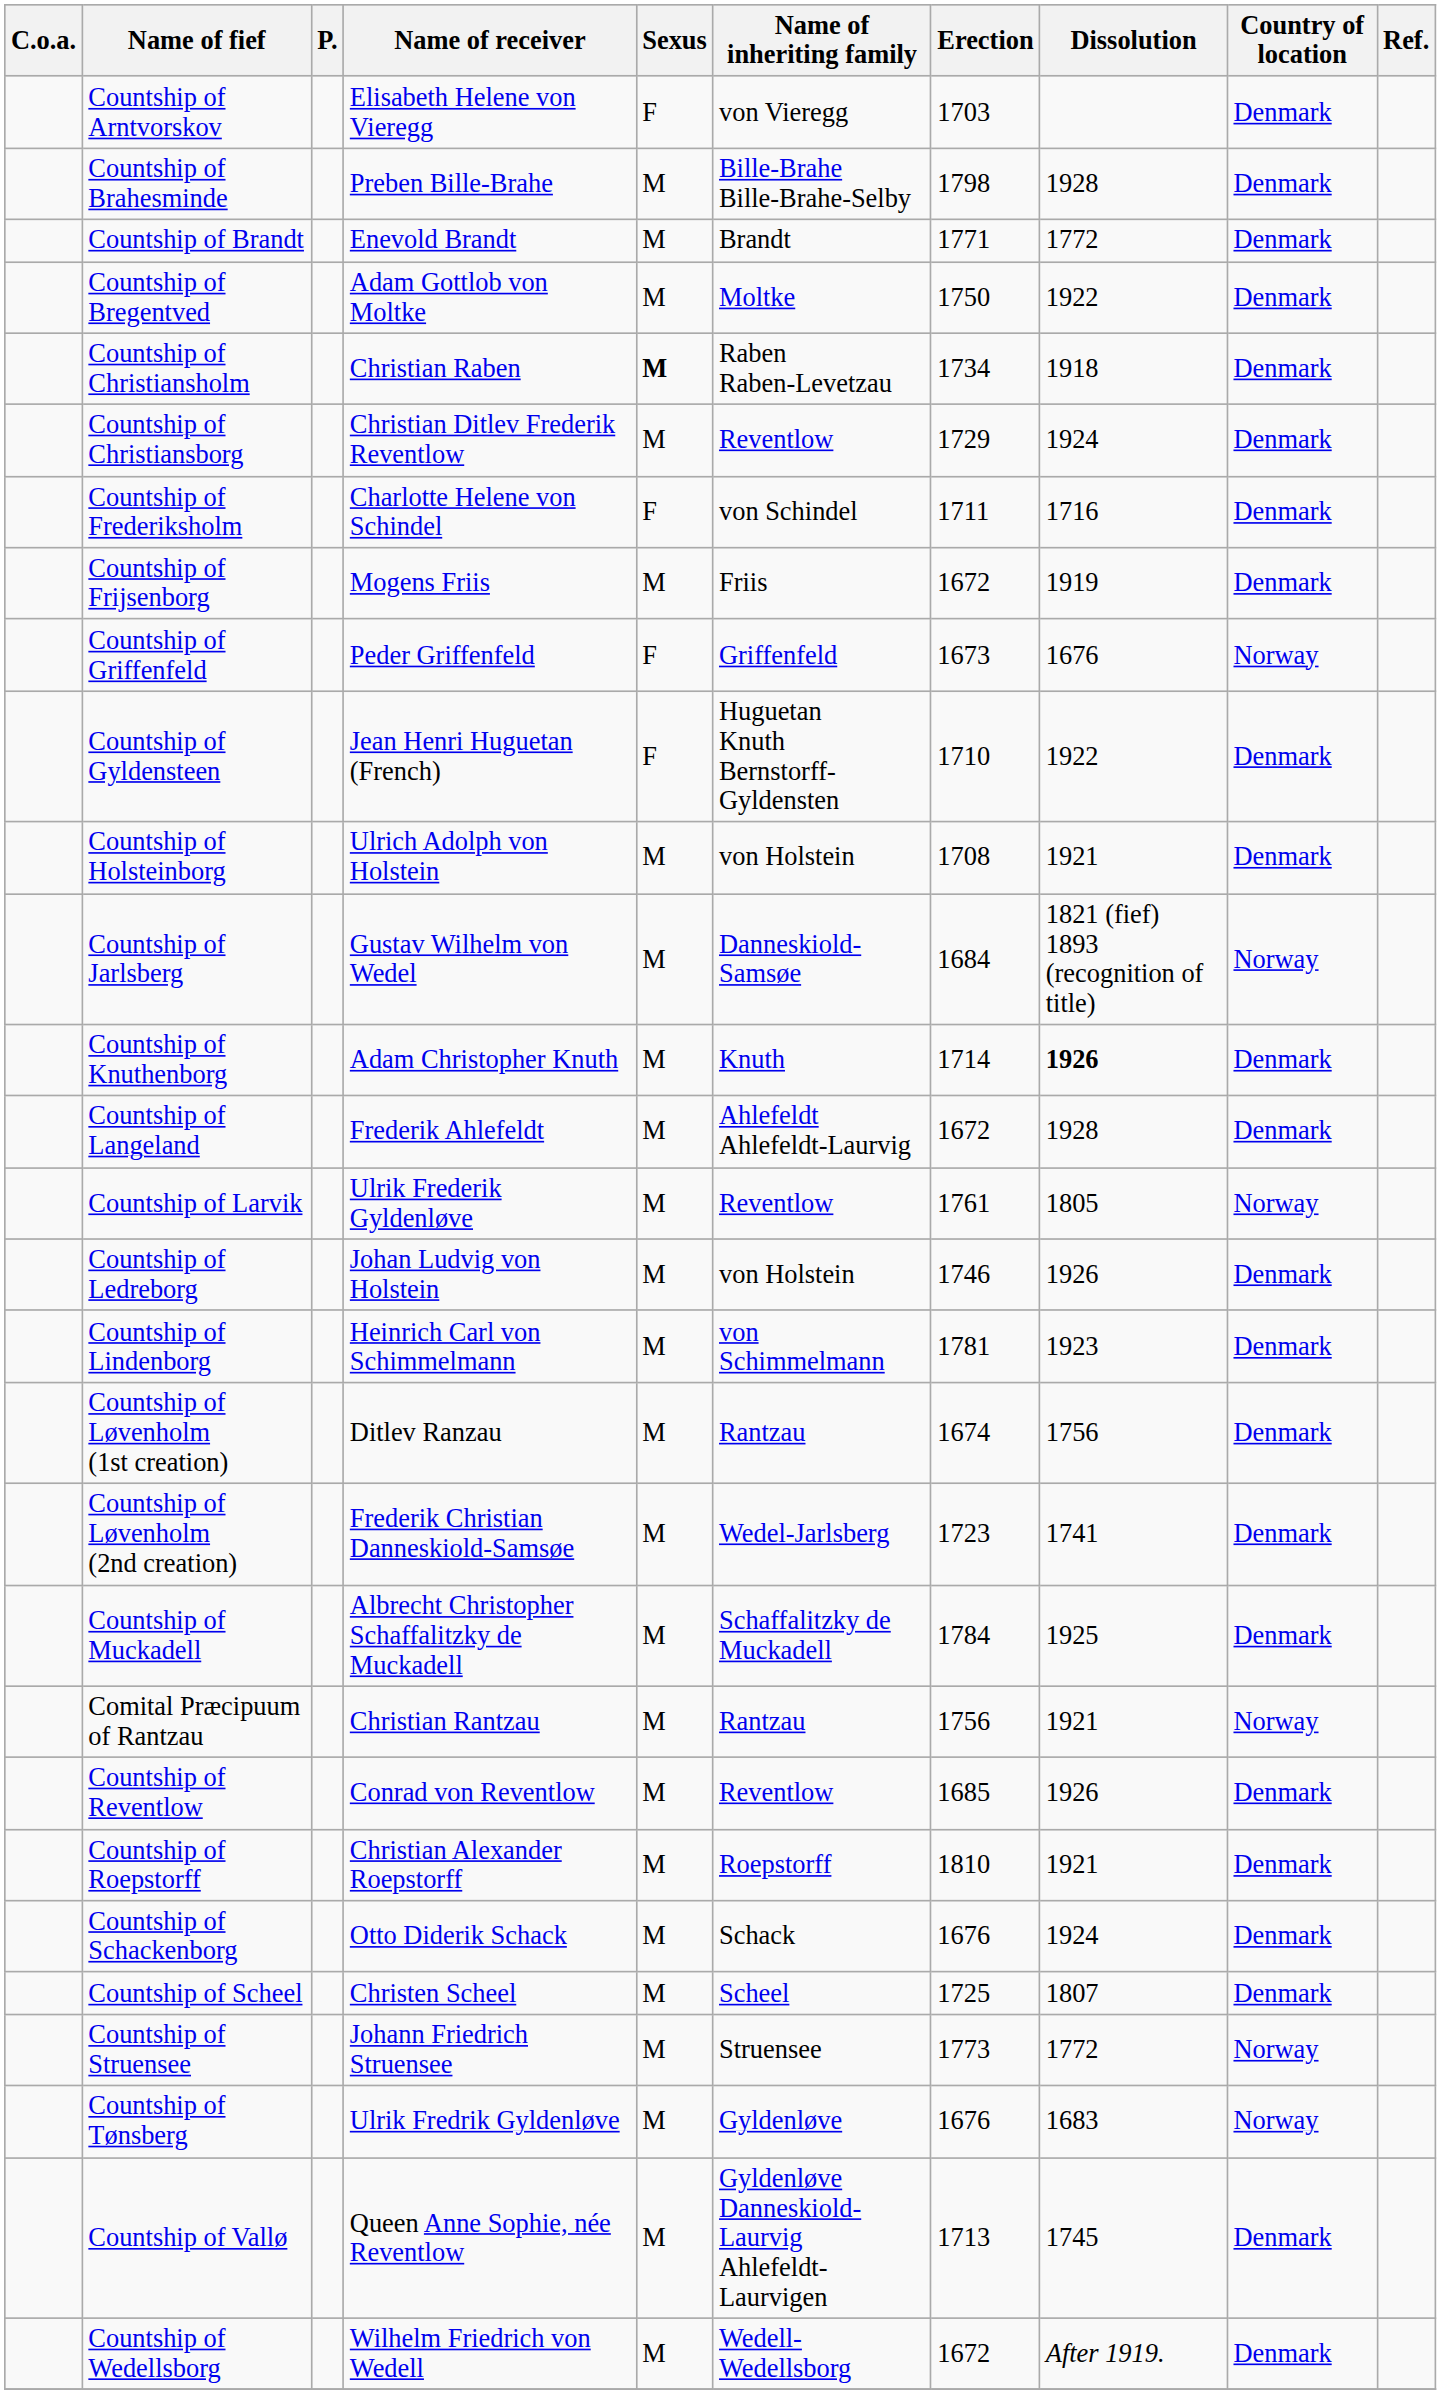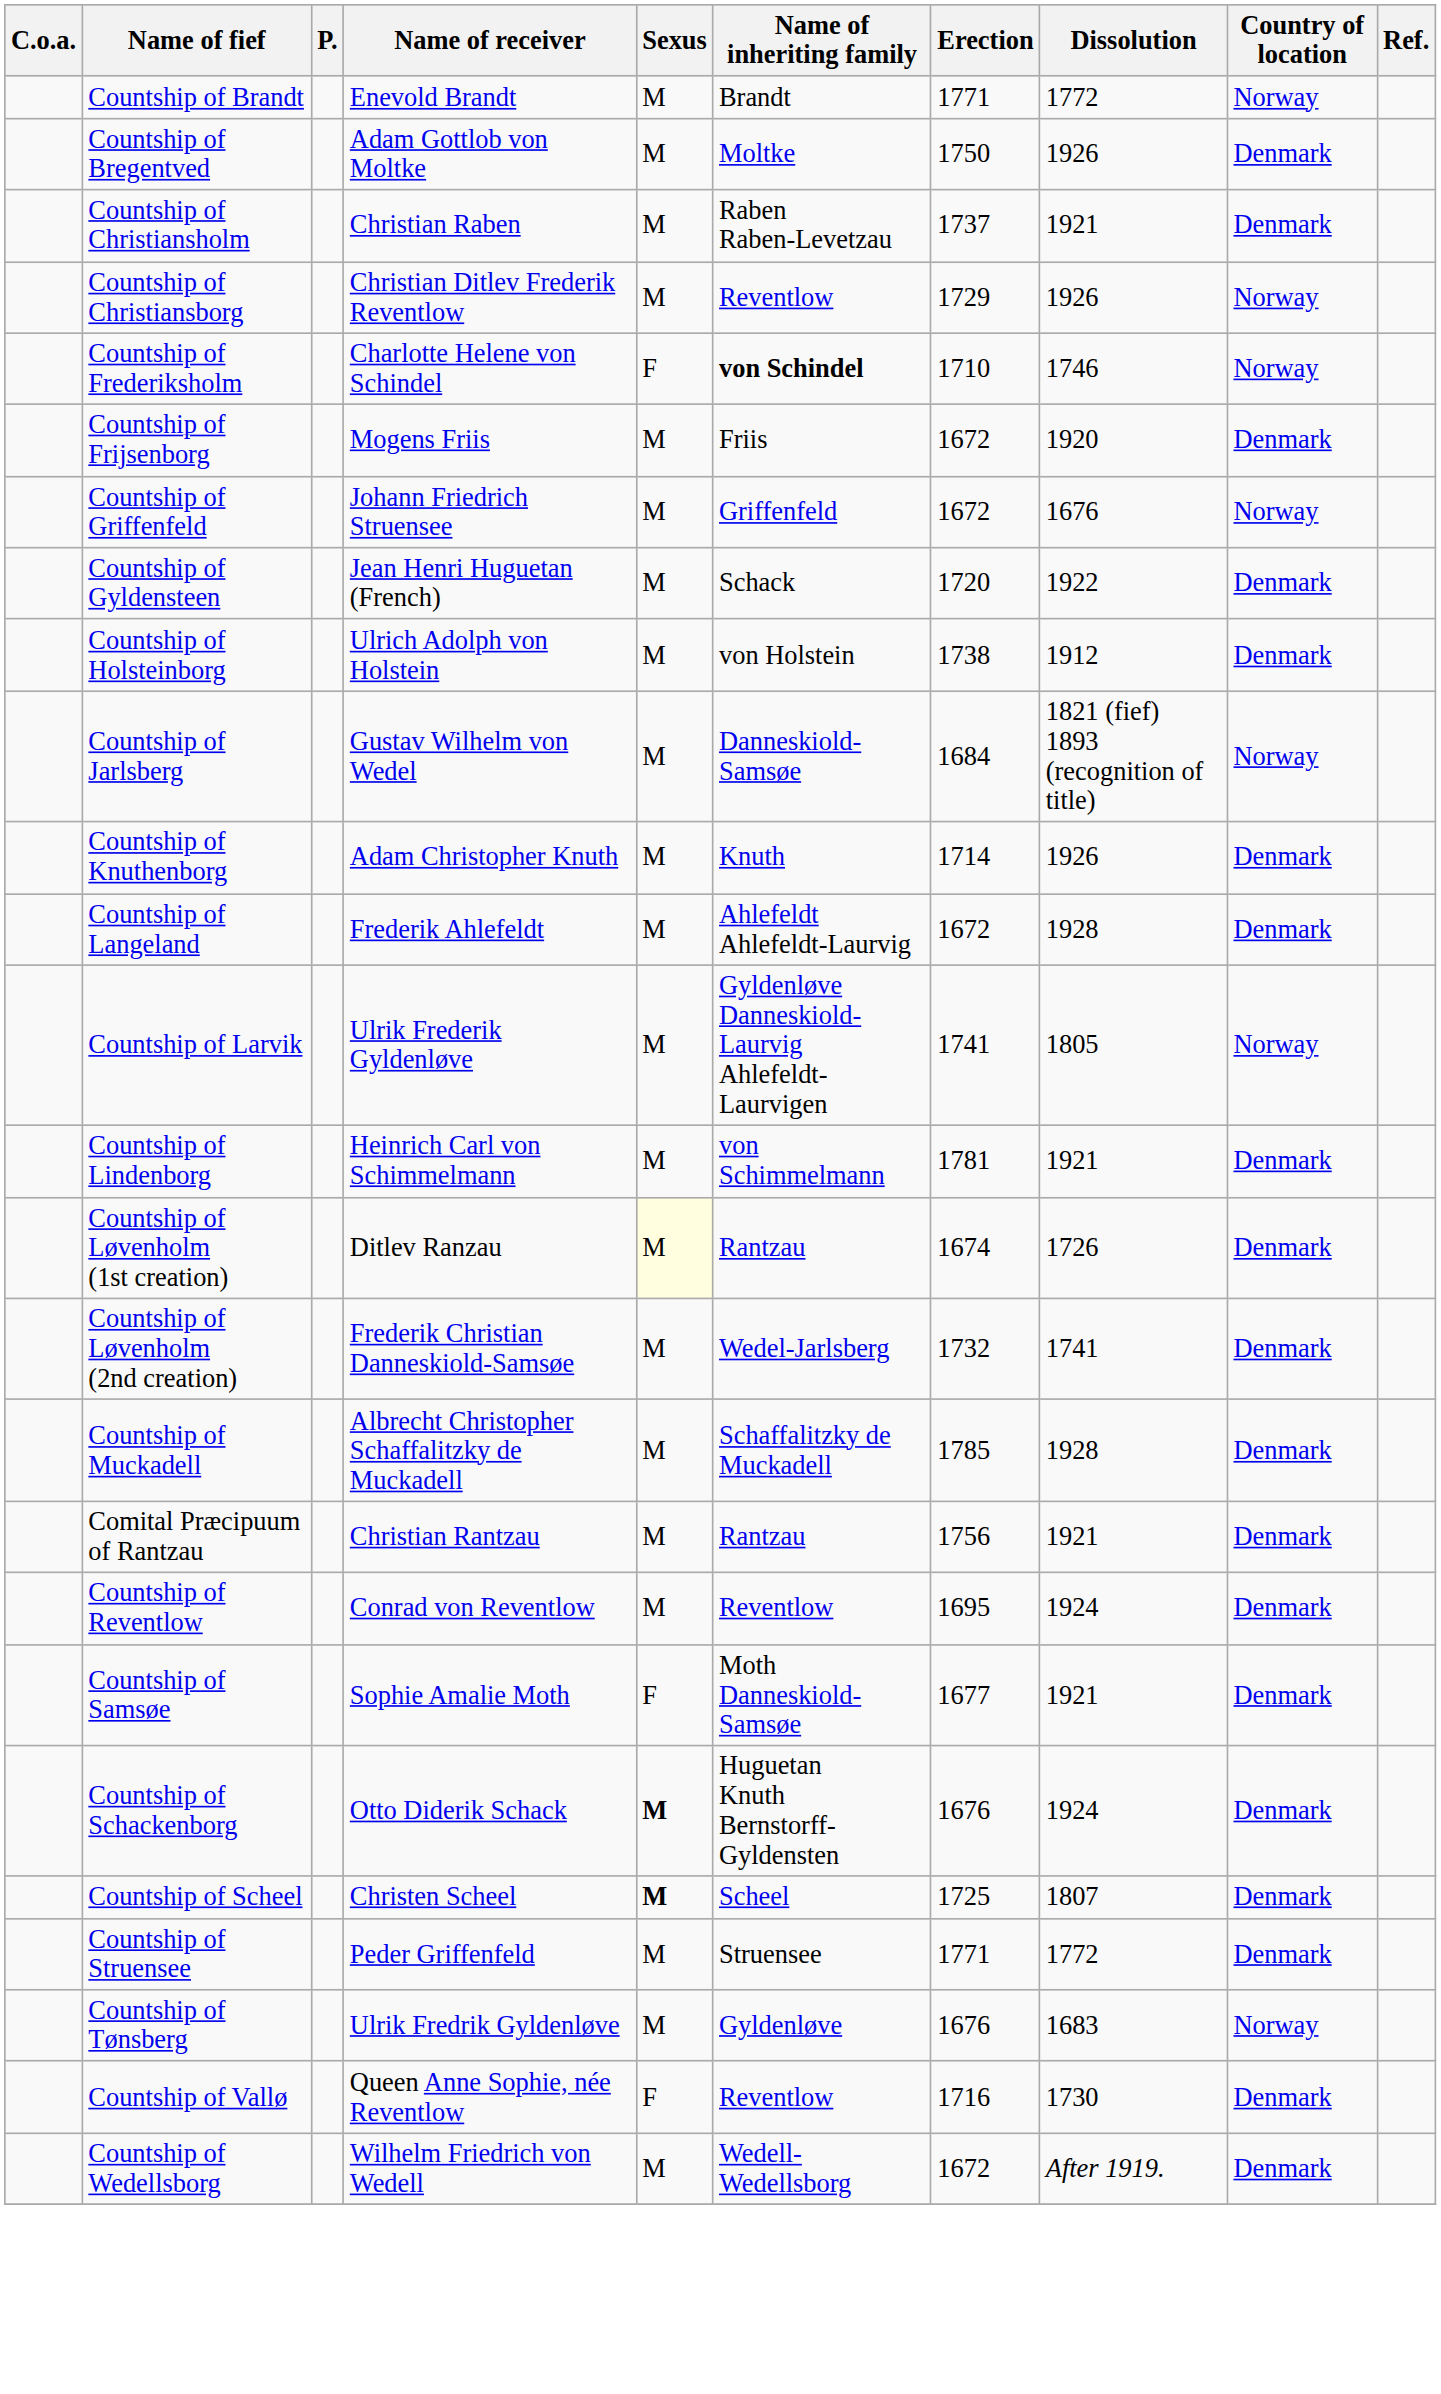- row: Countship of Arntvorskov | Elisabeth Helene von Vieregg | F | von Vieregg | 1703 | Denmark
- row: Countship of Brahesminde | Preben Bille-Brahe | M | Bille-Brahe Bille-Brahe-Selby | 1798 | 1928 | Denmark
Countship of Brandt | Country of location: Denmark -> Norway
Countship of Bregentved | Dissolution: 1922 -> 1926
Countship of Christiansholm | Sexus: bold -> normal
Countship of Christiansholm | Erection: 1734 -> 1737
Countship of Christiansholm | Dissolution: 1918 -> 1921
Countship of Christiansborg | Dissolution: 1924 -> 1926
Countship of Christiansborg | Country of location: Denmark -> Norway
Countship of Frederiksholm | Name of inheriting family: normal -> bold
Countship of Frederiksholm | Erection: 1711 -> 1710
Countship of Frederiksholm | Dissolution: 1716 -> 1746
Countship of Frederiksholm | Country of location: Denmark -> Norway
Countship of Frijsenborg | Dissolution: 1919 -> 1920
Countship of Griffenfeld | Name of receiver: Peder Griffenfeld -> Johann Friedrich Struensee
Countship of Griffenfeld | Sexus: F -> M
Countship of Griffenfeld | Erection: 1673 -> 1672
Countship of Gyldensteen | Sexus: F -> M
Countship of Gyldensteen | Name of inheriting family: Huguetan Knuth Bernstorff-Gyldensten -> Schack
Countship of Gyldensteen | Erection: 1710 -> 1720
Countship of Holsteinborg | Erection: 1708 -> 1738
Countship of Holsteinborg | Dissolution: 1921 -> 1912
Countship of Knuthenborg | Dissolution: bold -> normal
Countship of Larvik | Name of inheriting family: Reventlow -> Gyldenløve Danneskiold-Laurvig Ahlefeldt-Laurvigen
Countship of Larvik | Erection: 1761 -> 1741
- row: Countship of Ledreborg | Johan Ludvig von Holstein | M | von Holstein | 1746 | 1926 | Denmark
Countship of Lindenborg | Dissolution: 1923 -> 1921
Countship of Løvenholm (1st creation) | Sexus: no background -> lightyellow background
Countship of Løvenholm (1st creation) | Dissolution: 1756 -> 1726
Countship of Løvenholm (2nd creation) | Erection: 1723 -> 1732
Countship of Muckadell | Erection: 1784 -> 1785
Countship of Muckadell | Dissolution: 1925 -> 1928
Comital Præcipuum of Rantzau | Country of location: Norway -> Denmark
Countship of Reventlow | Erection: 1685 -> 1695
Countship of Reventlow | Dissolution: 1926 -> 1924
- row: Countship of Roepstorff | Christian Alexander Roepstorff | M | Roepstorff | 1810 | 1921 | Denmark
+ row: Countship of Samsøe | Sophie Amalie Moth | F | Moth Danneskiold-Samsøe | 1677 | 1921 | Denmark
Countship of Schackenborg | Sexus: normal -> bold
Countship of Schackenborg | Name of inheriting family: Schack -> Huguetan Knuth Bernstorff-Gyldensten
Countship of Scheel | Sexus: normal -> bold
Countship of Struensee | Name of receiver: Johann Friedrich Struensee -> Peder Griffenfeld
Countship of Struensee | Erection: 1773 -> 1771
Countship of Struensee | Country of location: Norway -> Denmark
Countship of Vallø | Sexus: M -> F
Countship of Vallø | Name of inheriting family: Gyldenløve Danneskiold-Laurvig Ahlefeldt-Laurvigen -> Reventlow
Countship of Vallø | Erection: 1713 -> 1716
Countship of Vallø | Dissolution: 1745 -> 1730
